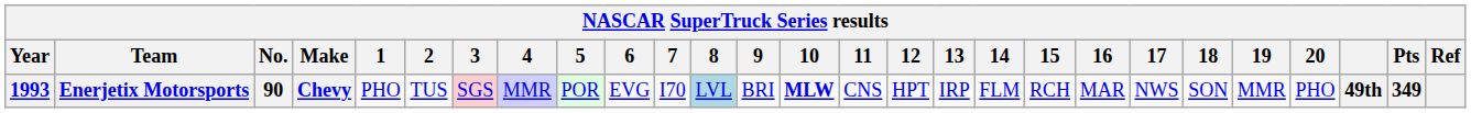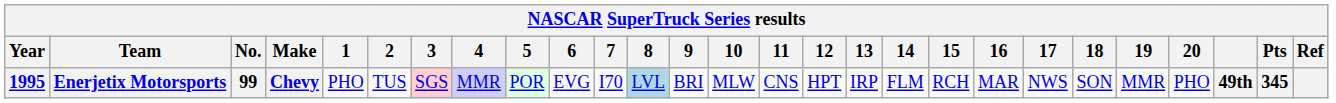Enerjetix Motorsports | Year: 1993 -> 1995
Enerjetix Motorsports | No.: 90 -> 99
Enerjetix Motorsports | 10: bold -> normal
Enerjetix Motorsports | Pts: 349 -> 345
